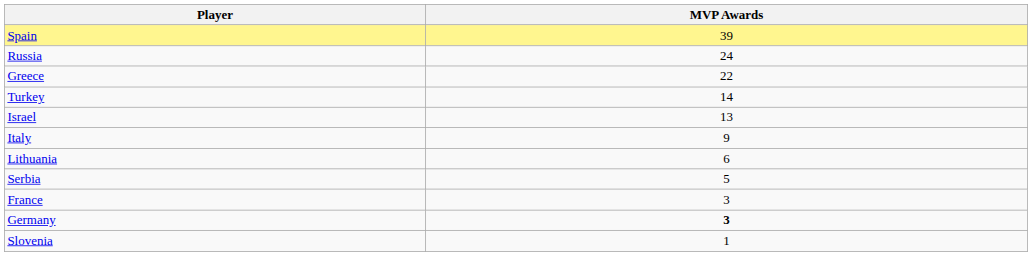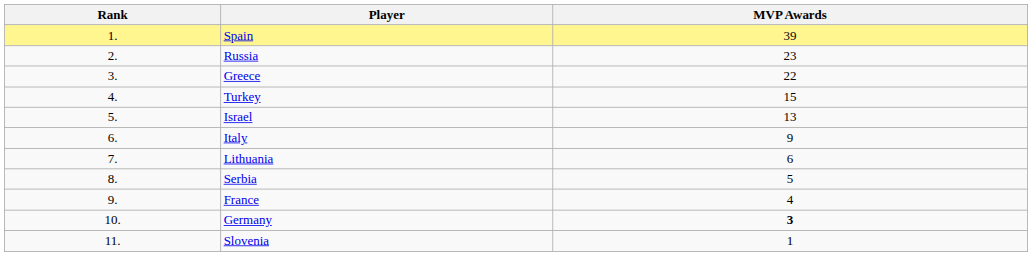+ column: Rank | 1. | 2. | 3. | 4. | 5. | 6. | 7. | 8. | 9. | 10. | 11.
Russia | MVP Awards: 24 -> 23
Turkey | MVP Awards: 14 -> 15
France | MVP Awards: 3 -> 4
